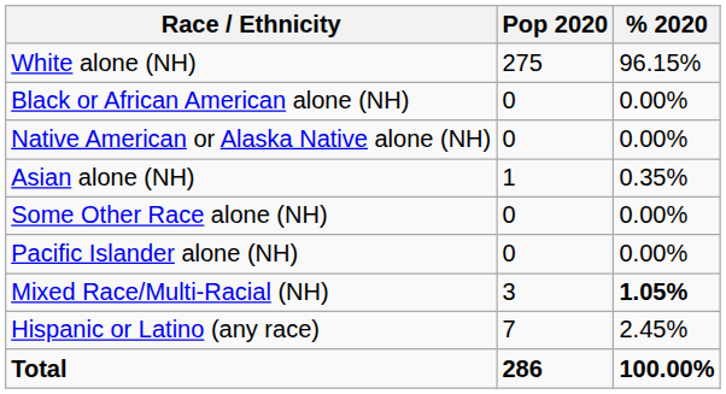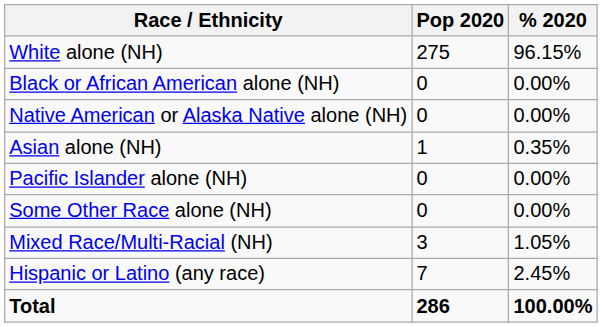rows swapped: Pacific Islander alone (NH) <-> Some Other Race alone (NH)
Mixed Race/Multi-Racial (NH) | % 2020: bold -> normal
